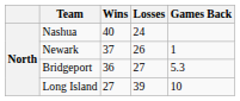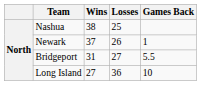Nashua | Wins: 40 -> 38
Nashua | Losses: 24 -> 25
Bridgeport | Wins: 36 -> 31
Bridgeport | Games Back: 5.3 -> 5.5
Long Island | Losses: 39 -> 36
